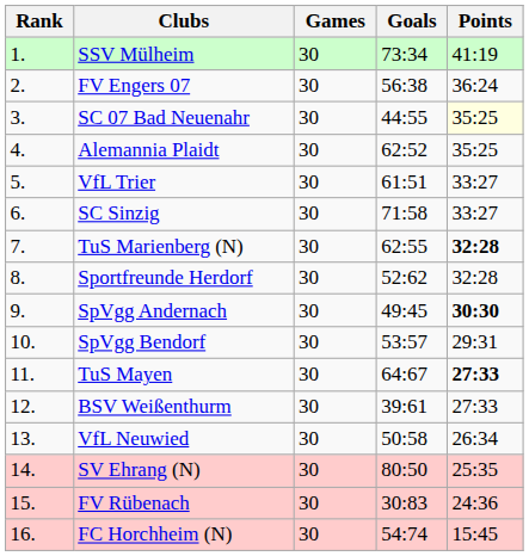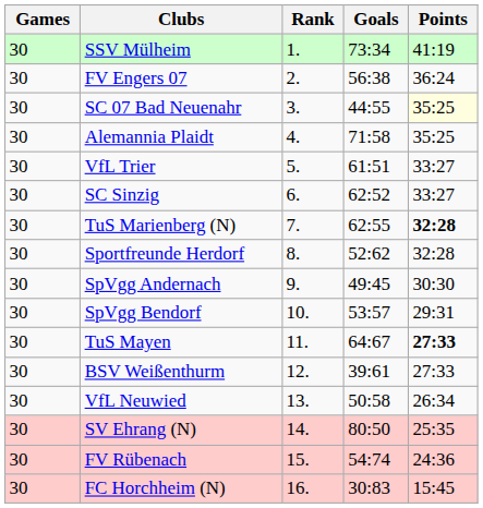columns swapped: Rank <-> Games
Alemannia Plaidt | Goals: 62:52 -> 71:58
SC Sinzig | Goals: 71:58 -> 62:52
SpVgg Andernach | Points: bold -> normal
FV Rübenach | Goals: 30:83 -> 54:74
FC Horchheim (N) | Goals: 54:74 -> 30:83
